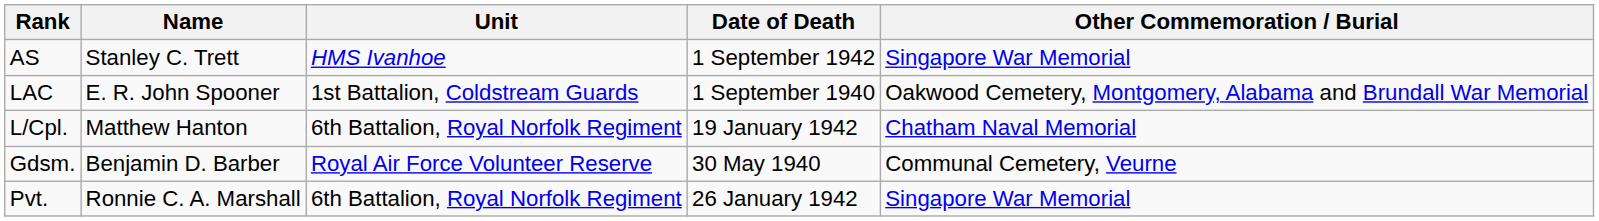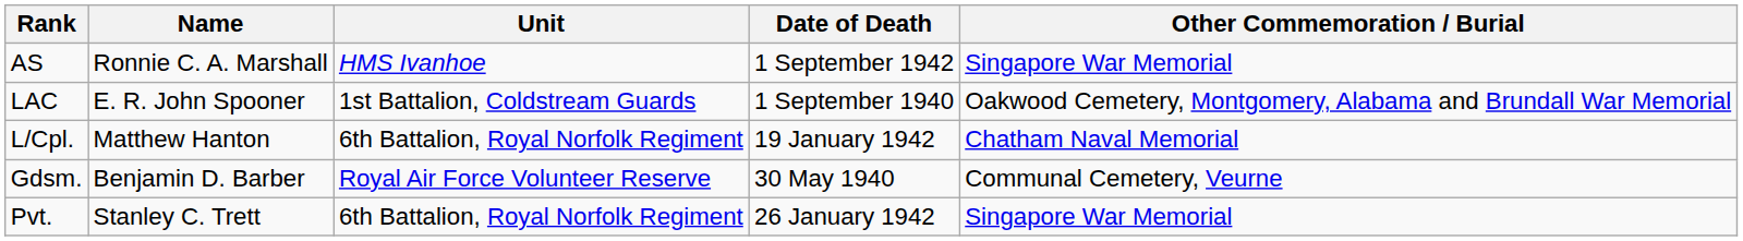AS | Name: Stanley C. Trett -> Ronnie C. A. Marshall
Pvt. | Name: Ronnie C. A. Marshall -> Stanley C. Trett
